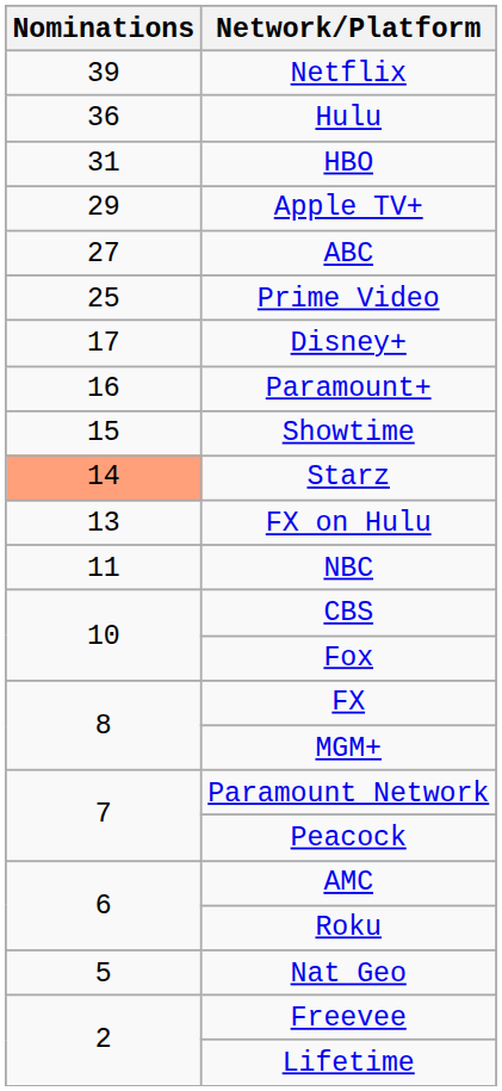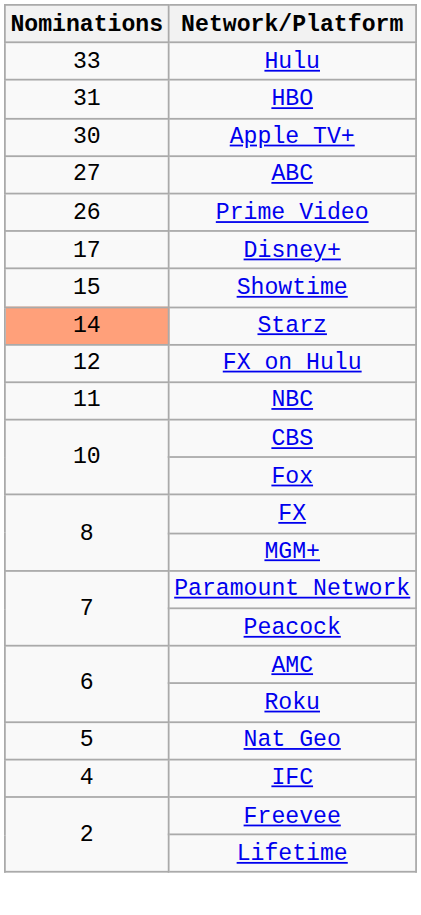- row: 39 | Netflix
Hulu | Nominations: 36 -> 33
Apple TV+ | Nominations: 29 -> 30
Prime Video | Nominations: 25 -> 26
- row: 16 | Paramount+
FX on Hulu | Nominations: 13 -> 12
+ row: 4 | IFC
